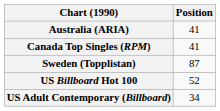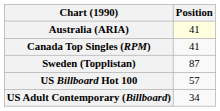Australia (ARIA) | Position: no background -> lightyellow background
US Billboard Hot 100 | Position: 52 -> 57
